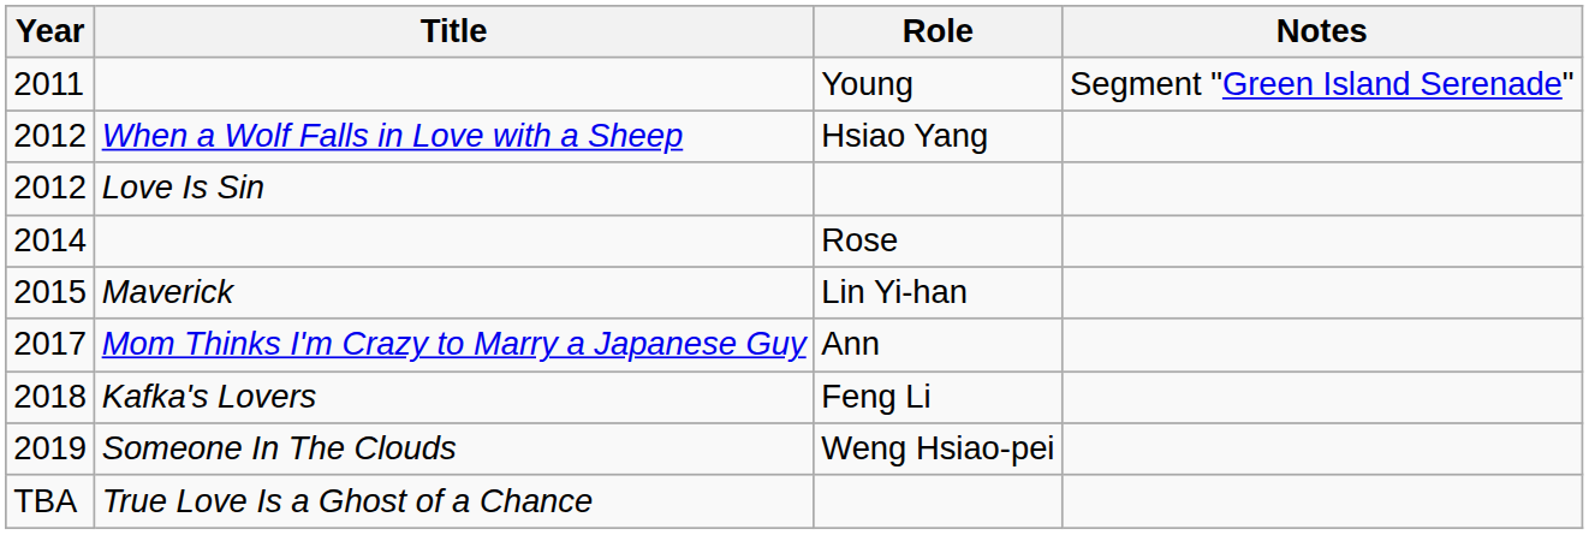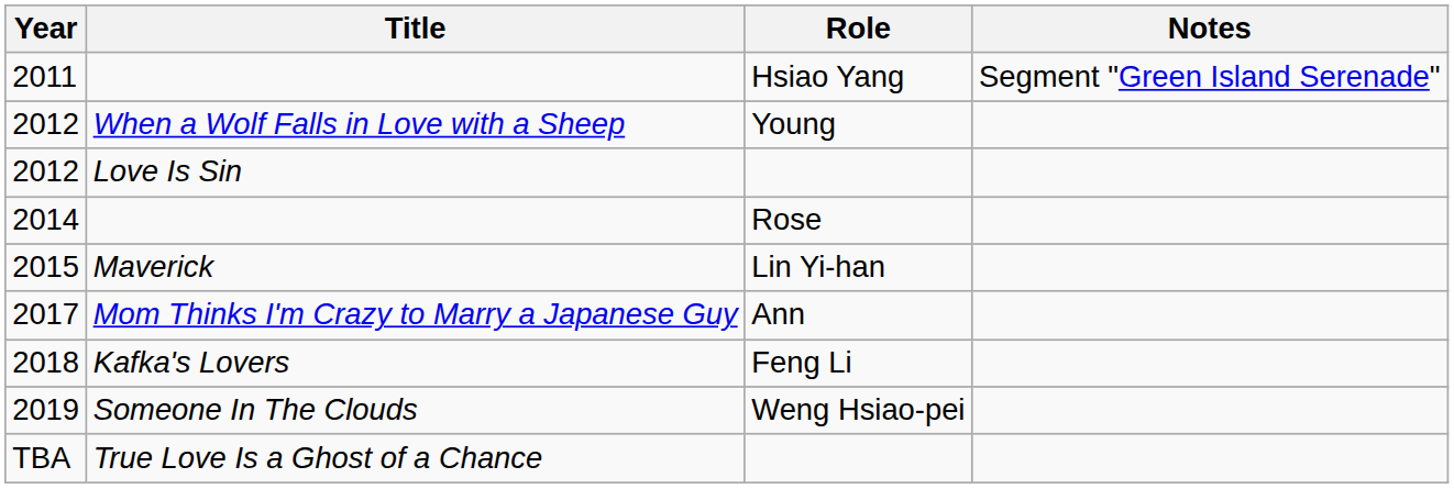2011 | Role: Young -> Hsiao Yang
2012 / When a Wolf Falls in Love with a Sheep | Role: Hsiao Yang -> Young
